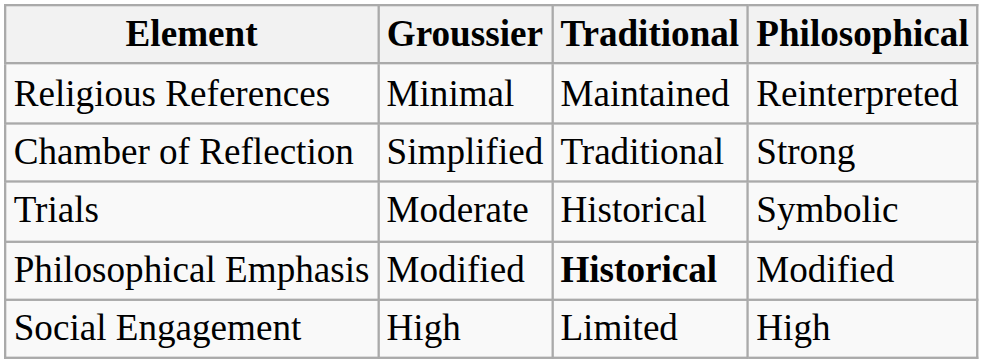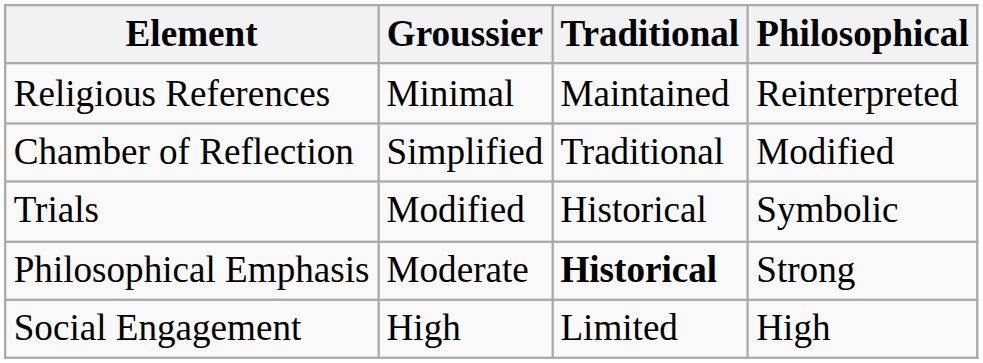Chamber of Reflection | Philosophical: Strong -> Modified
Trials | Groussier: Moderate -> Modified
Philosophical Emphasis | Groussier: Modified -> Moderate
Philosophical Emphasis | Philosophical: Modified -> Strong
